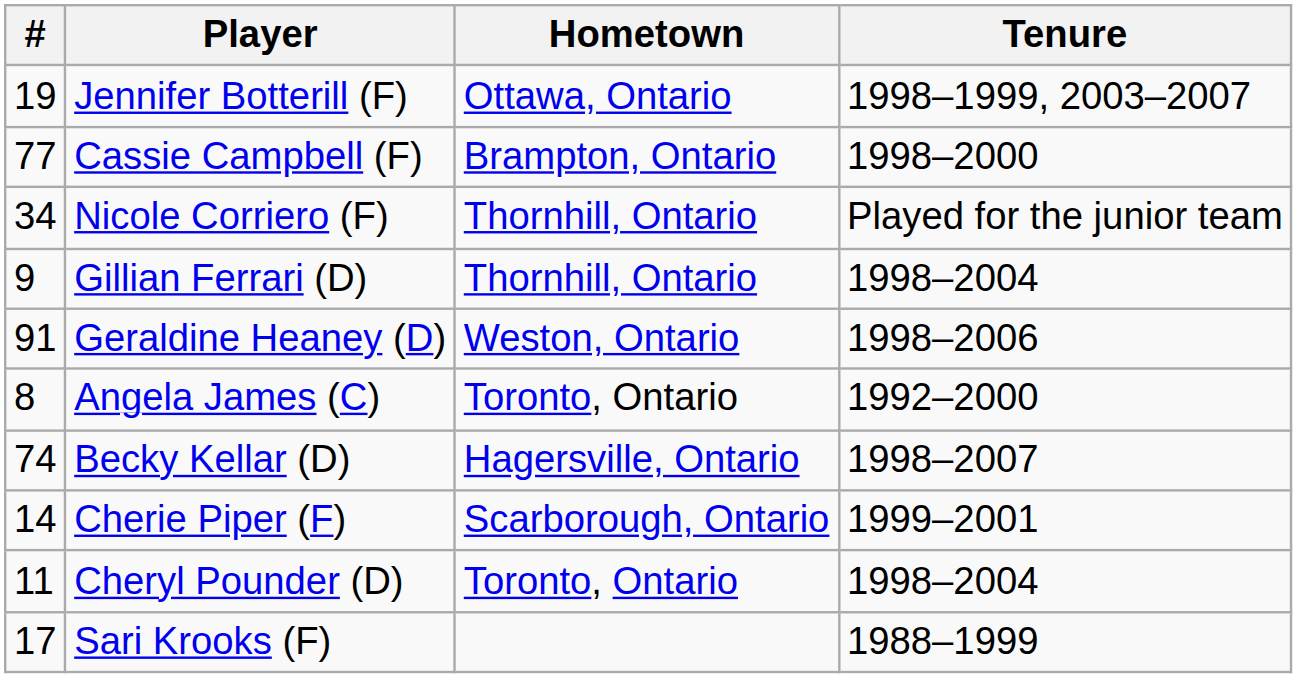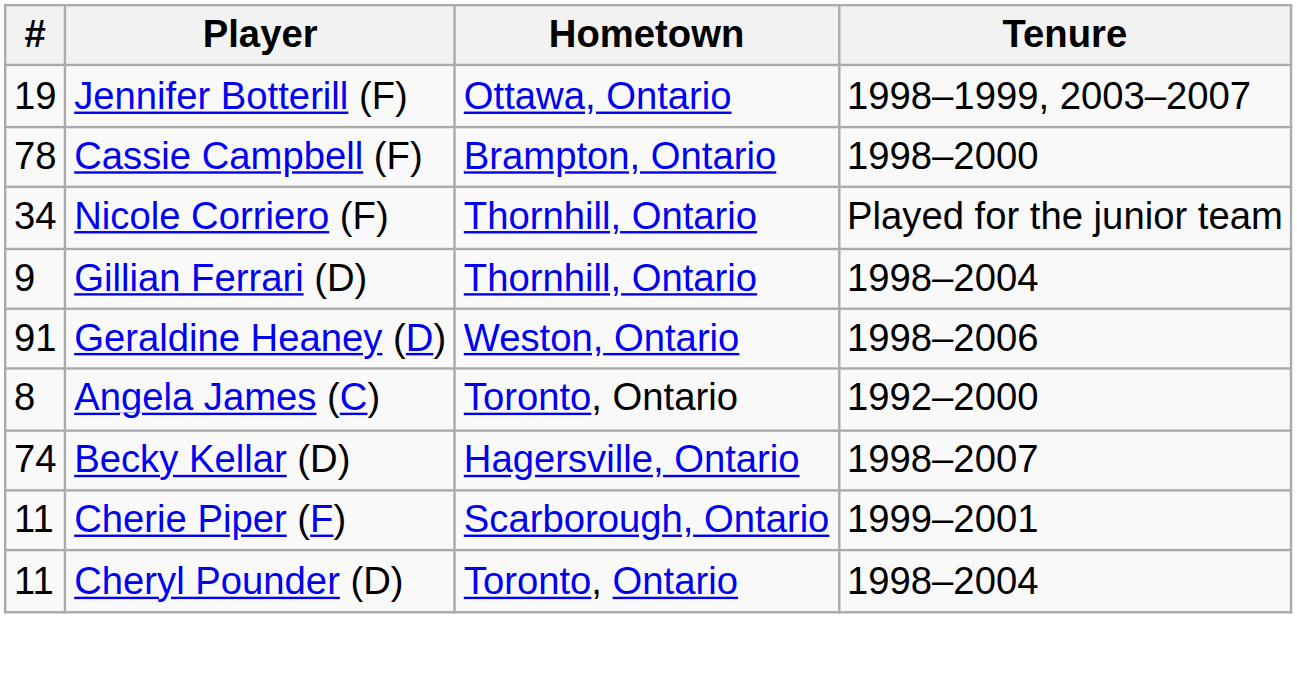Cassie Campbell (F) | #: 77 -> 78
Cherie Piper (F) | #: 14 -> 11
- row: 17 | Sari Krooks (F) | 1988–1999
